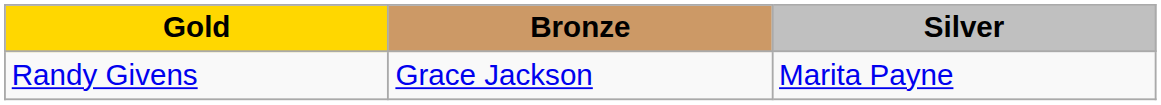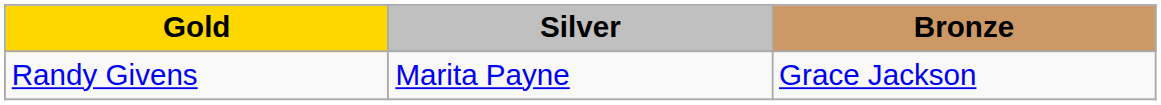columns swapped: Silver <-> Bronze
